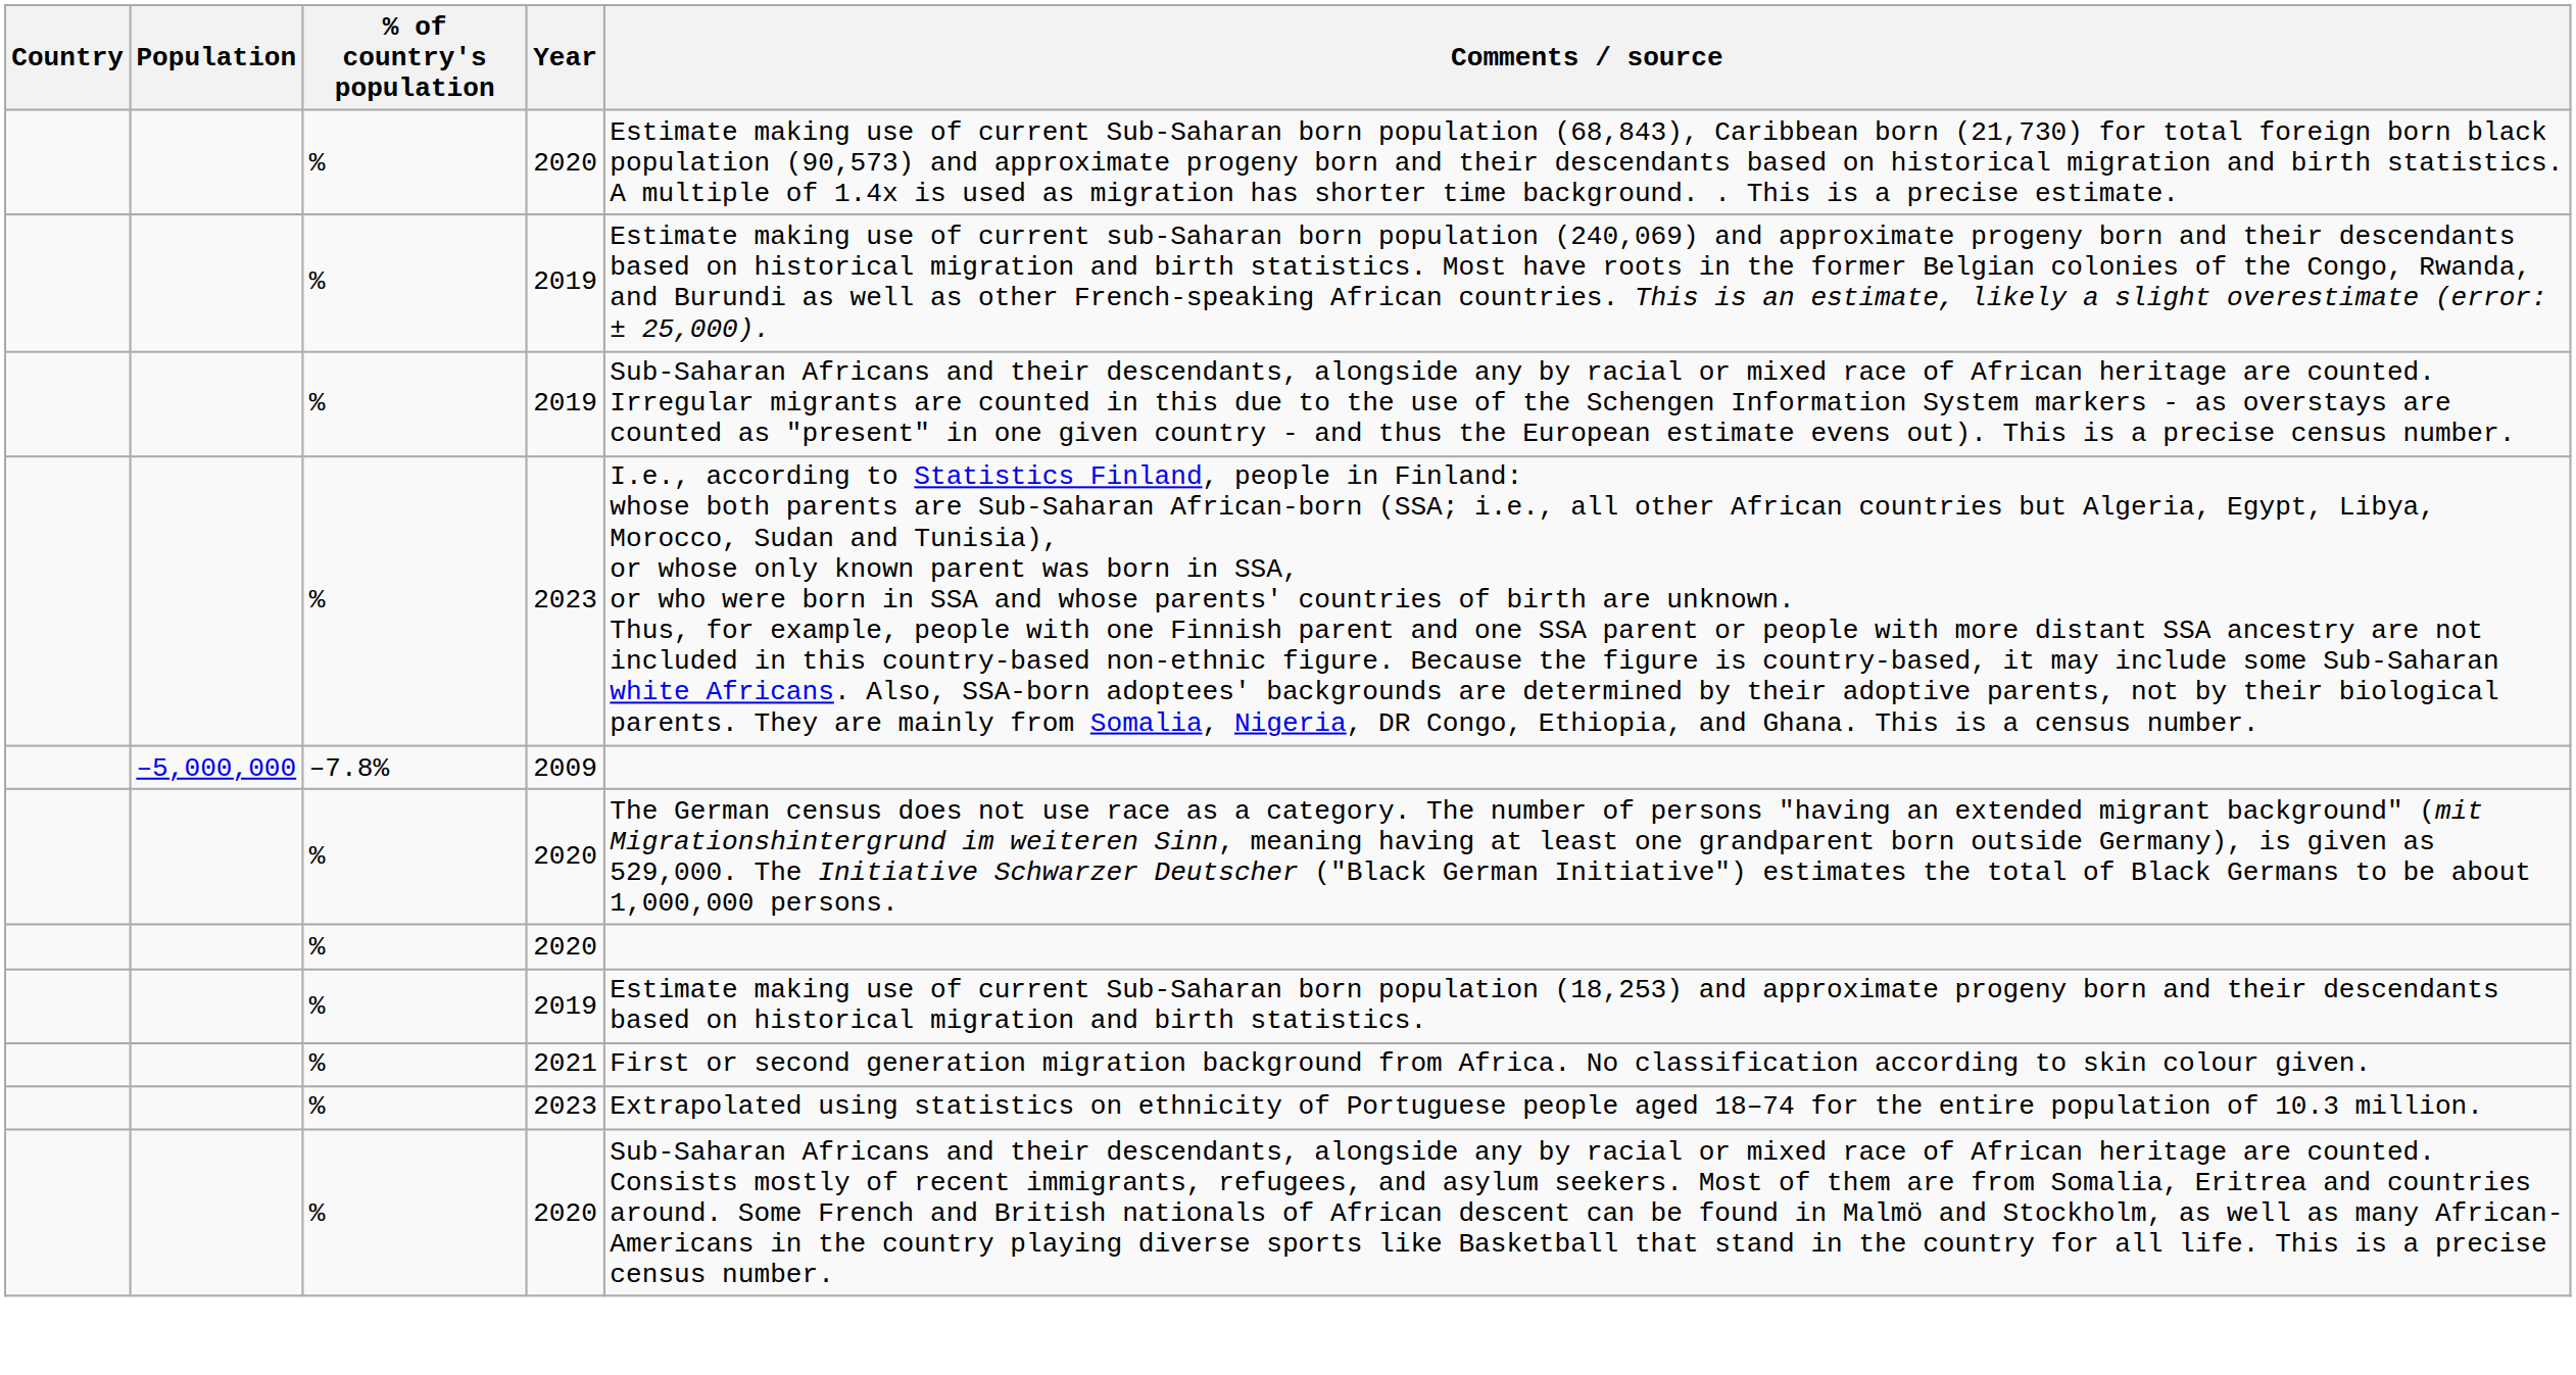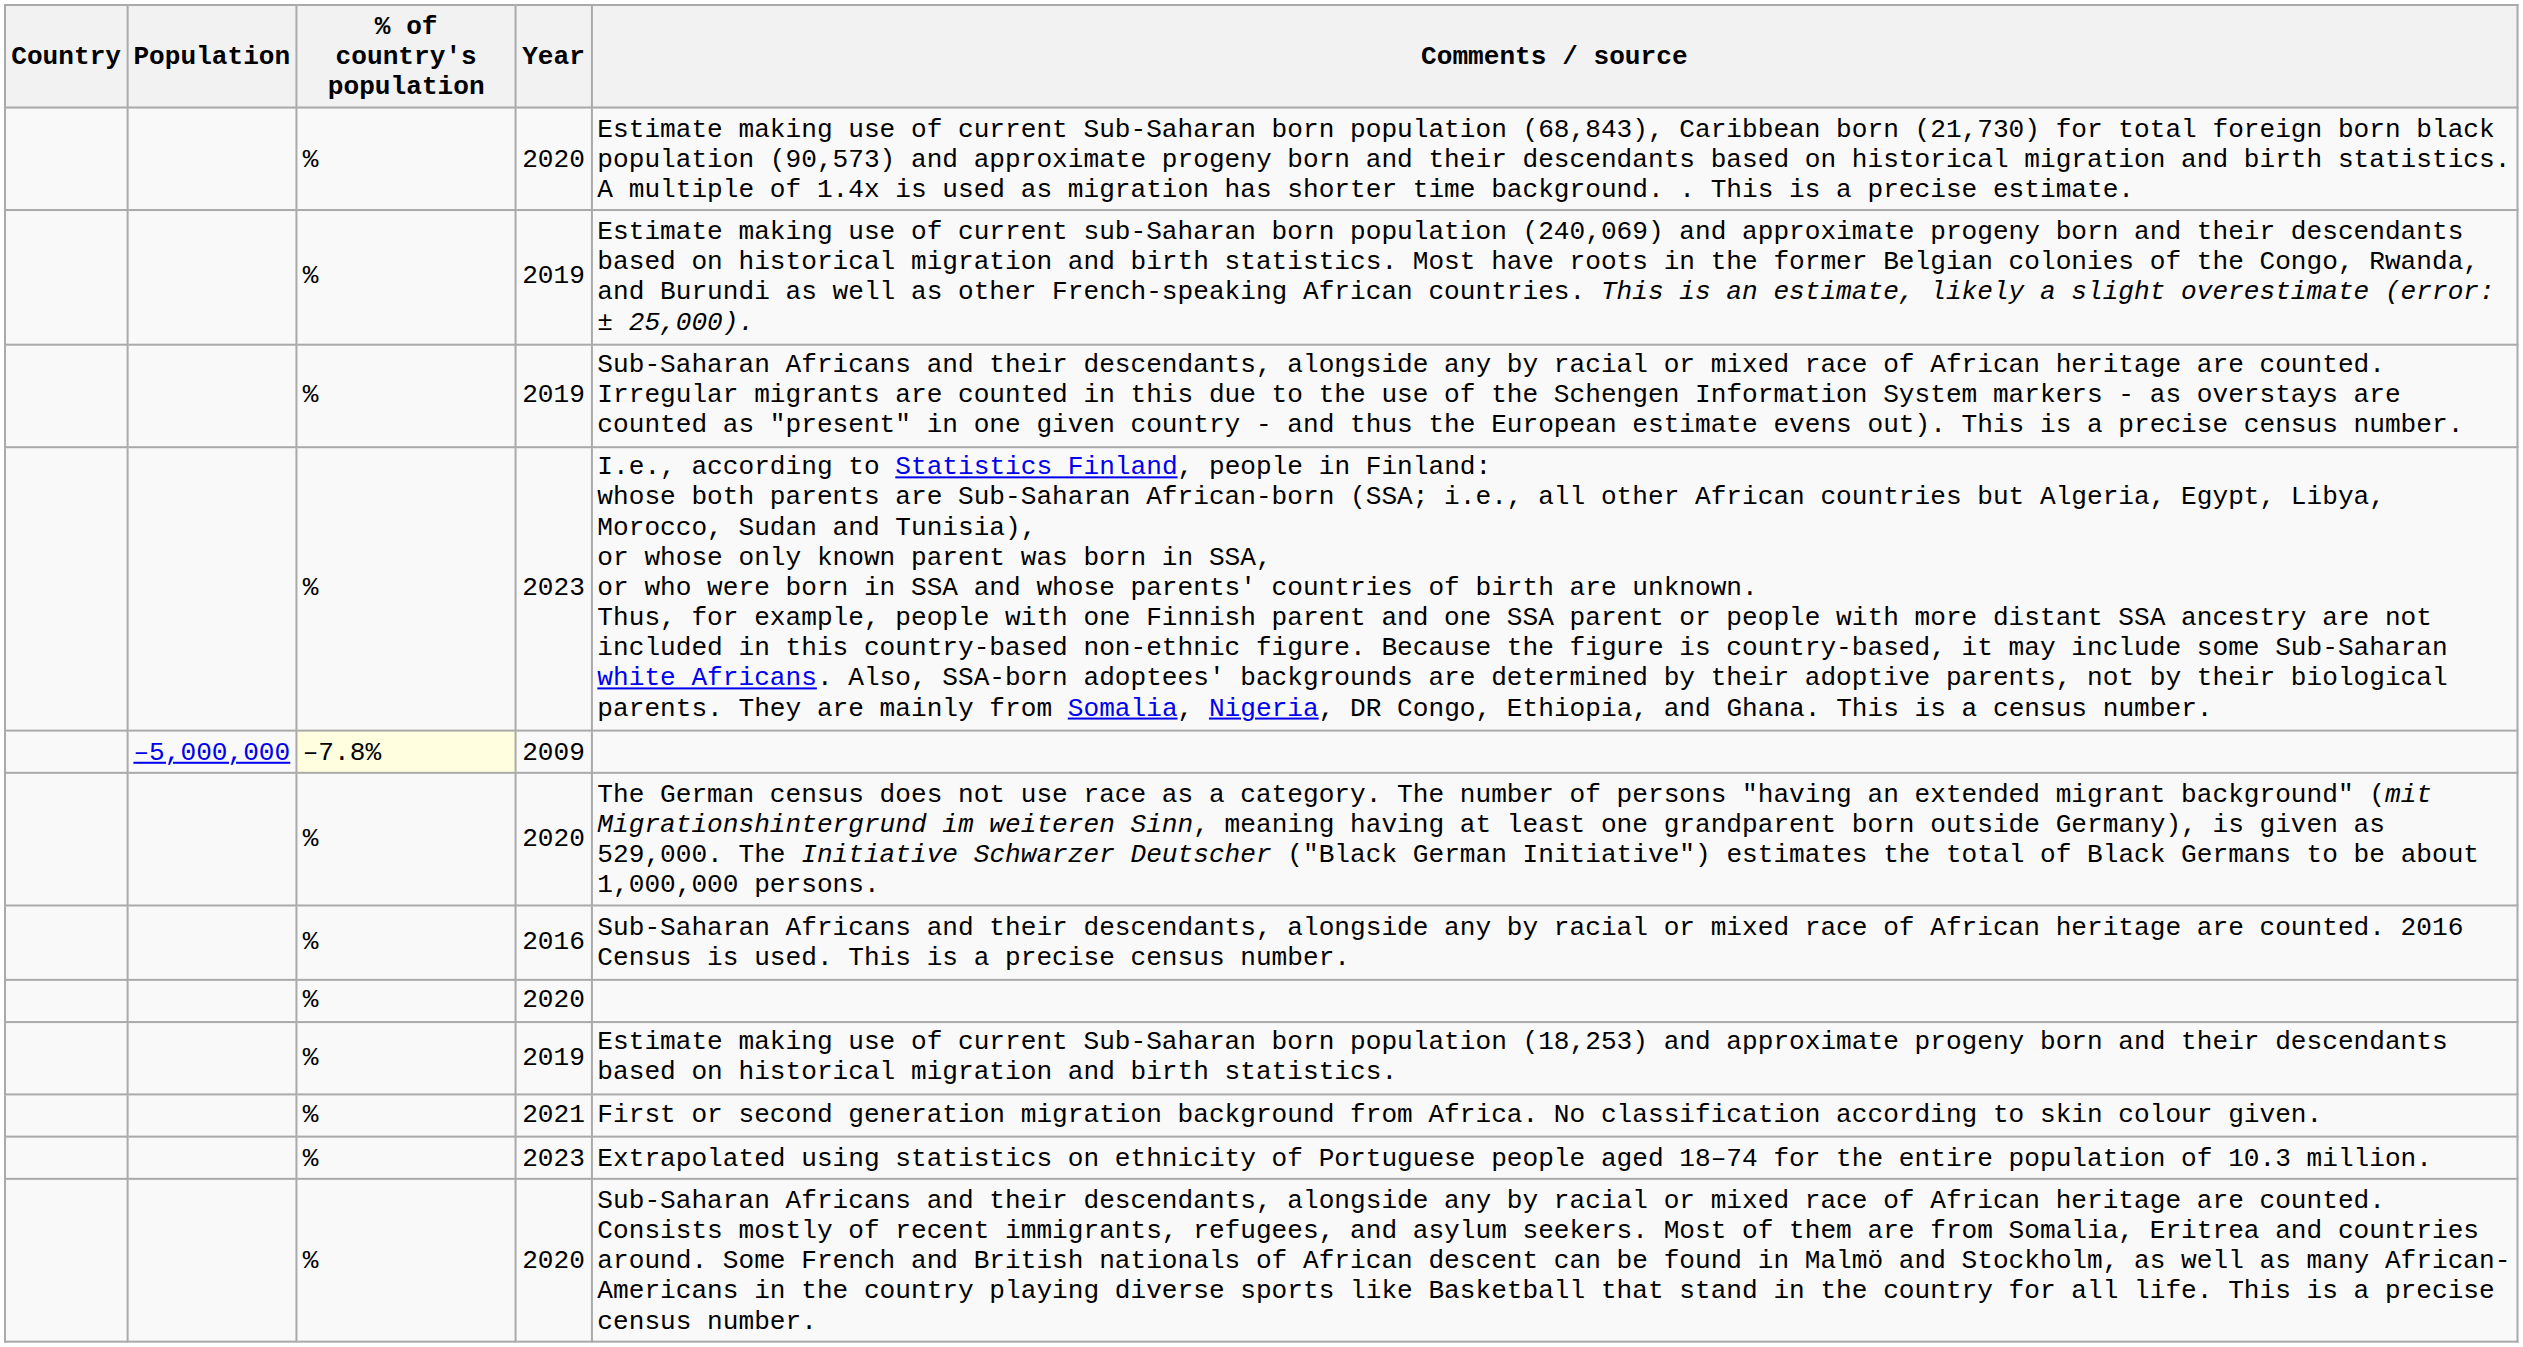2009 | % of country's population: no background -> lightyellow background
+ row: % | 2016 | Sub-Saharan Africans and their descendants, alongside any by racial or mixed race of African heritage are counted. 2016 Census is used. This is a precise census number.
